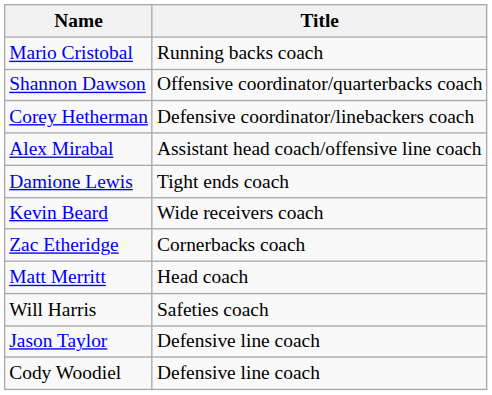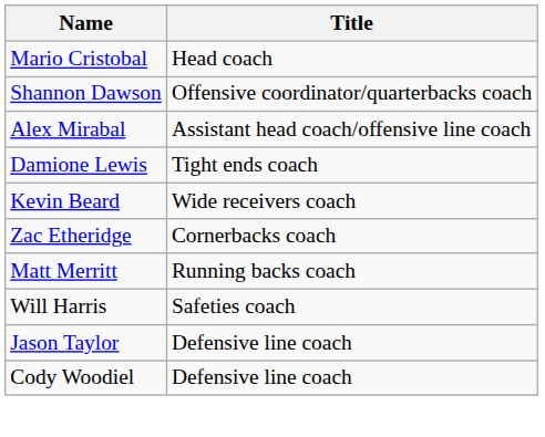Mario Cristobal | Title: Running backs coach -> Head coach
- row: Corey Hetherman | Defensive coordinator/linebackers coach
Matt Merritt | Title: Head coach -> Running backs coach
